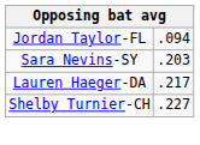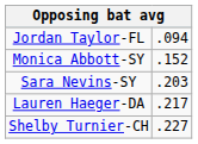+ row: Monica Abbott-SY | .152
